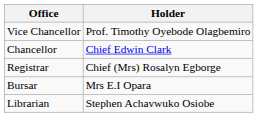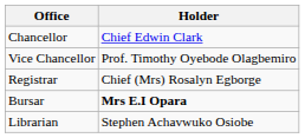rows swapped: Chancellor <-> Vice Chancellor
Bursar | Holder: normal -> bold
